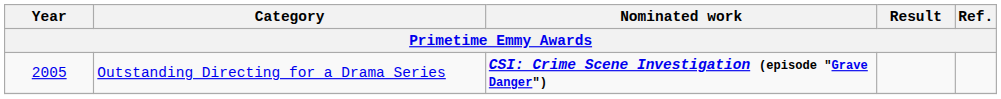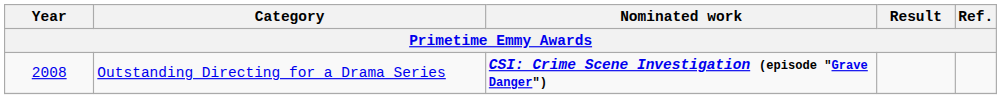Outstanding Directing for a Drama Series | Year: 2005 -> 2008
